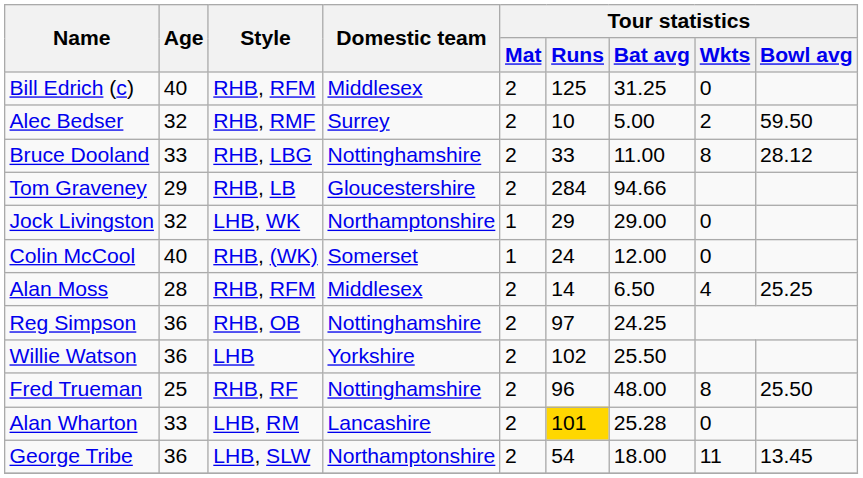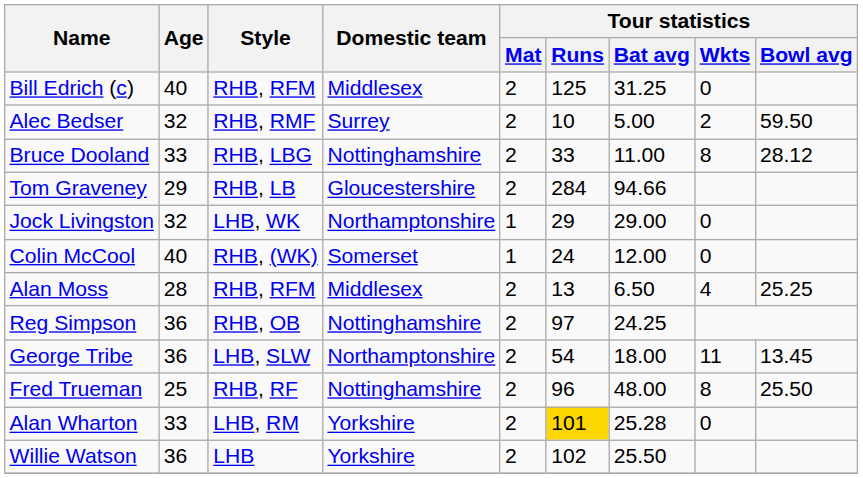Alan Moss | Tour statistics / Runs: 14 -> 13
rows swapped: George Tribe <-> Willie Watson
Alan Wharton | Domestic team: Lancashire -> Yorkshire
